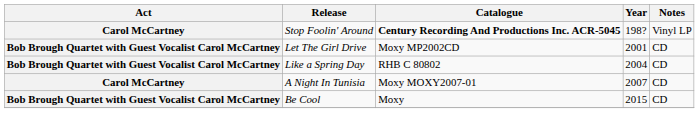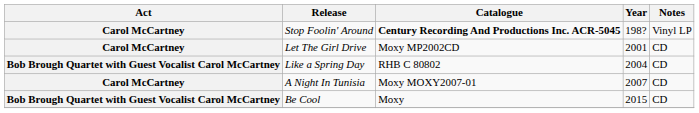Let The Girl Drive | Act: Bob Brough Quartet with Guest Vocalist Carol McCartney -> Carol McCartney
